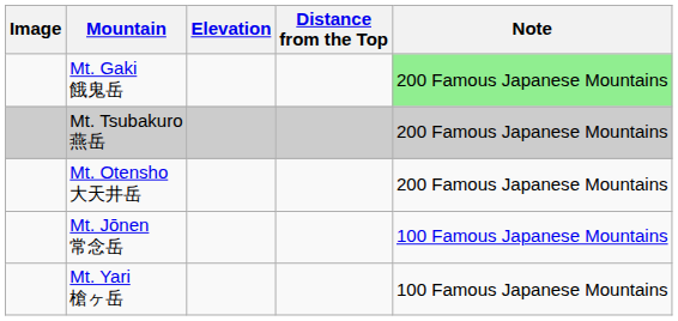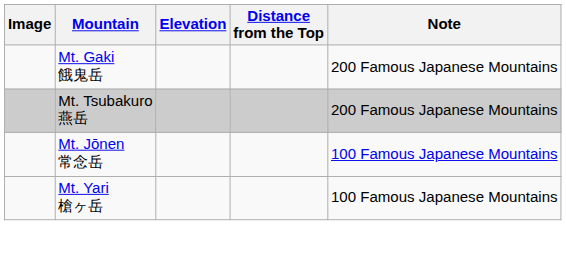Mt. Gaki 餓鬼岳 | Note: lightgreen background -> no background
- row: Mt. Otensho 大天井岳 | 200 Famous Japanese Mountains
